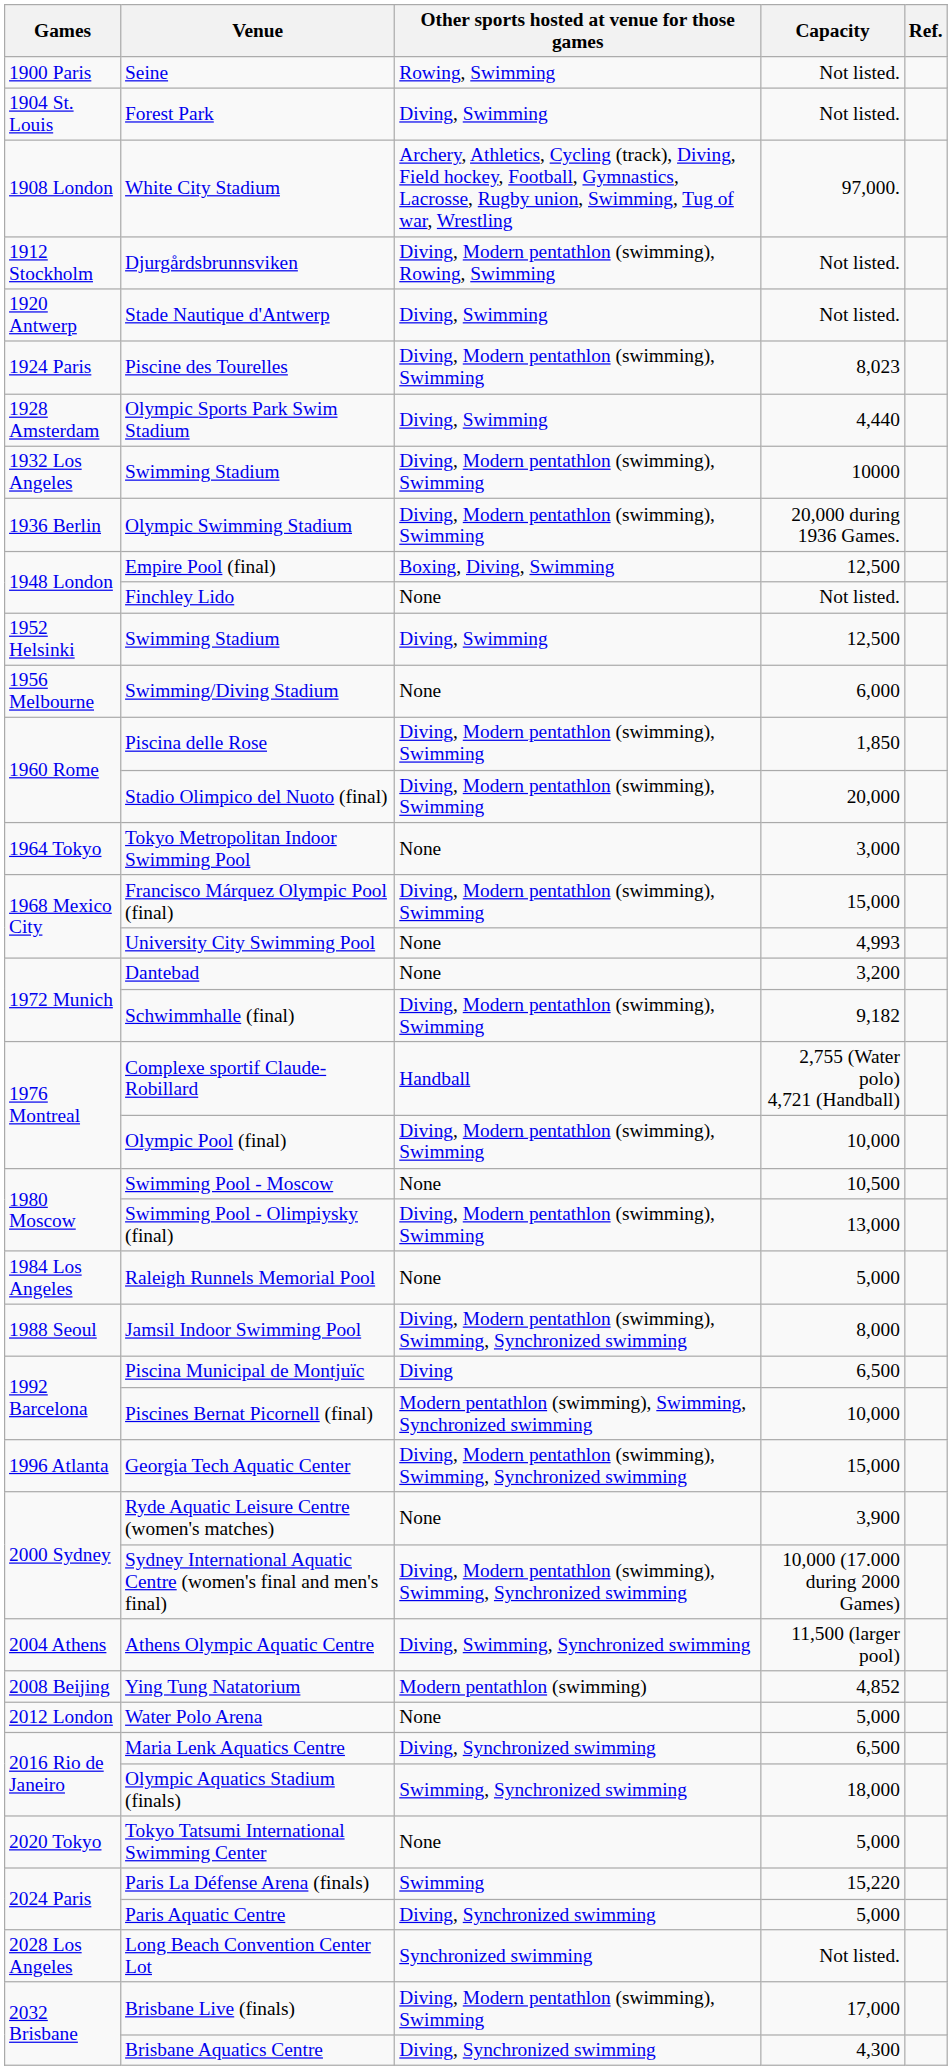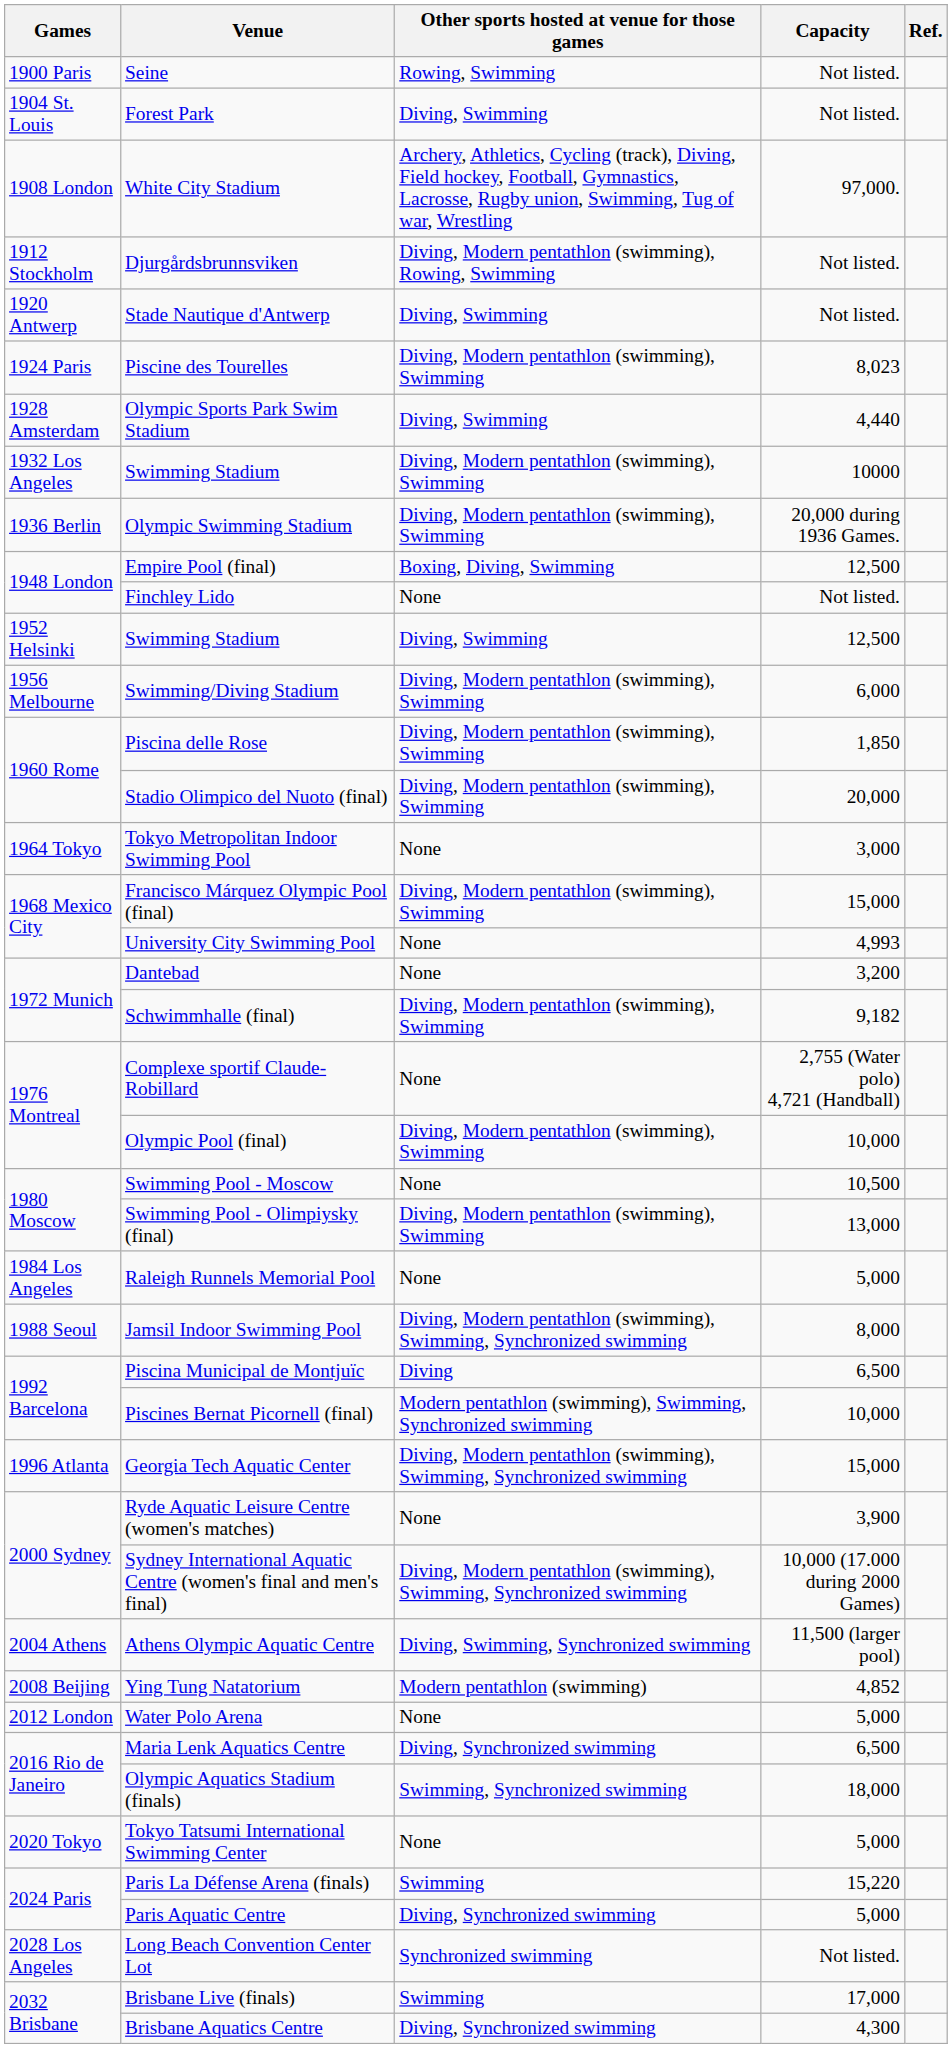Swimming/Diving Stadium | Other sports hosted at venue for those games: None -> Diving, Modern pentathlon (swimming), Swimming
Complexe sportif Claude-Robillard | Other sports hosted at venue for those games: Handball -> None
Brisbane Live (finals) | Other sports hosted at venue for those games: Diving, Modern pentathlon (swimming), Swimming -> Swimming
